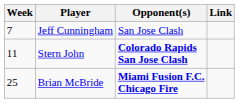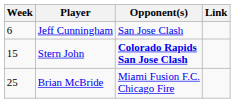Jeff Cunningham | Week: 7 -> 6
Stern John | Week: 11 -> 15
Brian McBride | Opponent(s): bold -> normal
